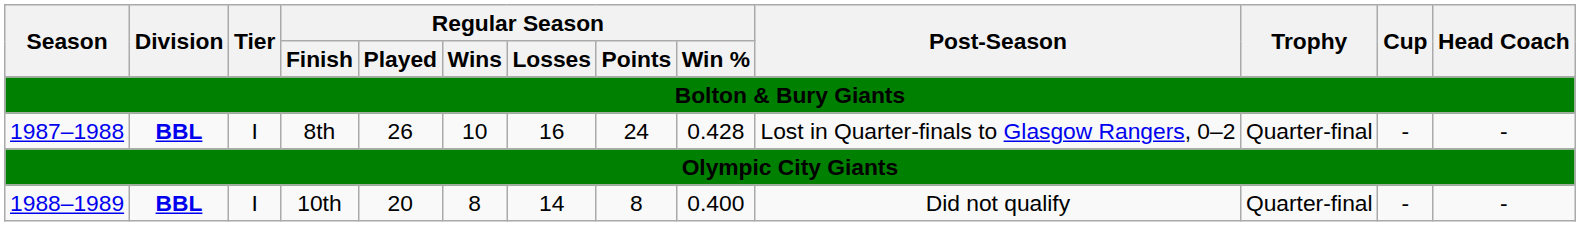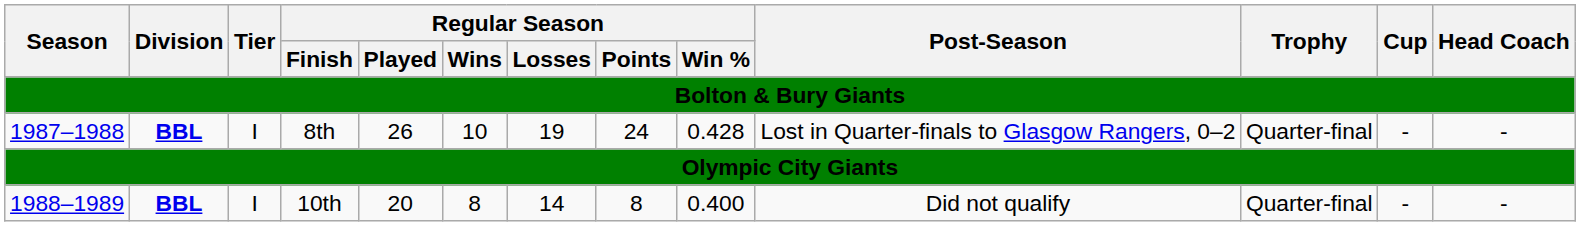1987–1988 | Regular Season / Losses: 16 -> 19
